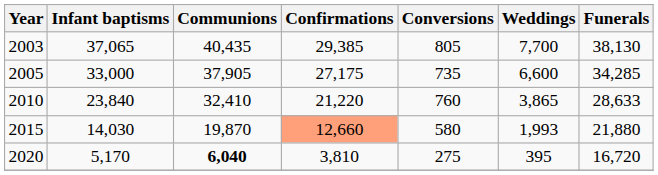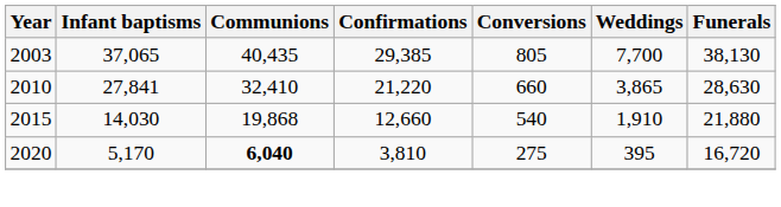- row: 2005 | 33,000 | 37,905 | 27,175 | 735 | 6,600 | 34,285
2010 | Infant baptisms: 23,840 -> 27,841
2010 | Conversions: 760 -> 660
2010 | Funerals: 28,633 -> 28,630
2015 | Communions: 19,870 -> 19,868
2015 | Confirmations: lightsalmon background -> no background
2015 | Conversions: 580 -> 540
2015 | Weddings: 1,993 -> 1,910
